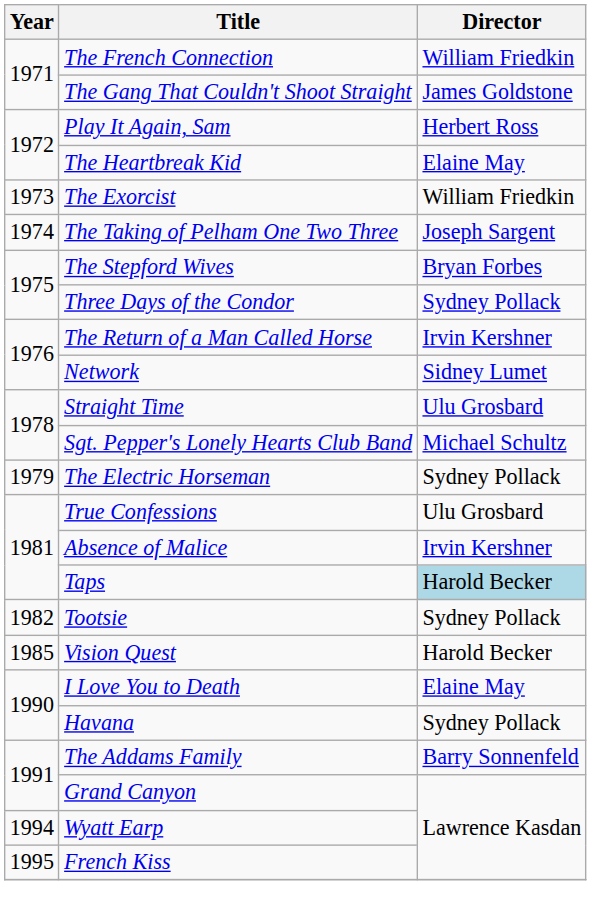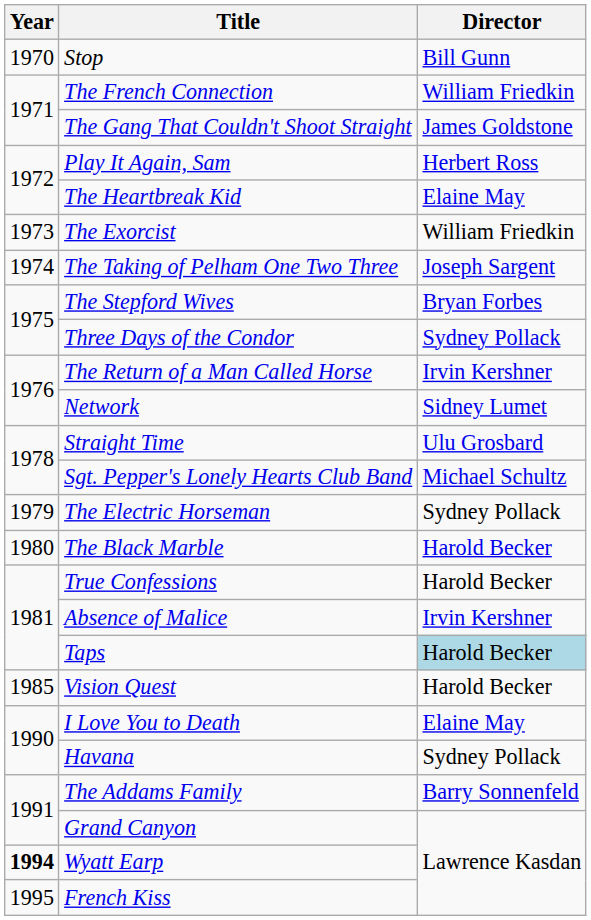+ row: 1970 | Stop | Bill Gunn
+ row: 1980 | The Black Marble | Harold Becker
True Confessions | Director: Ulu Grosbard -> Harold Becker
- row: 1982 | Tootsie | Sydney Pollack
Wyatt Earp | Year: normal -> bold
